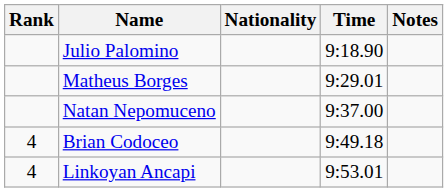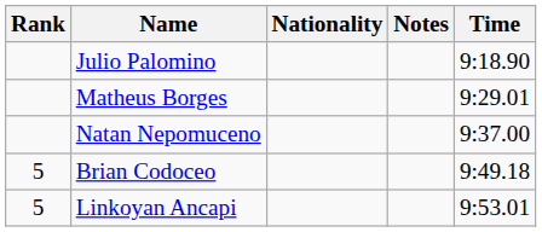columns swapped: Time <-> Notes
Brian Codoceo | Rank: 4 -> 5
Linkoyan Ancapi | Rank: 4 -> 5
